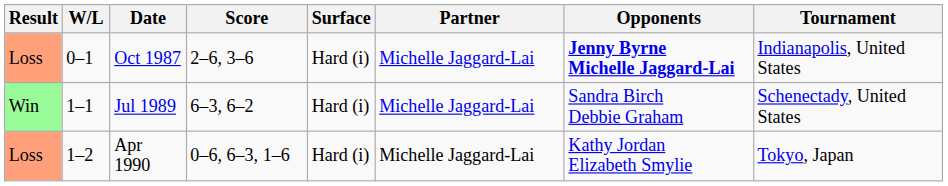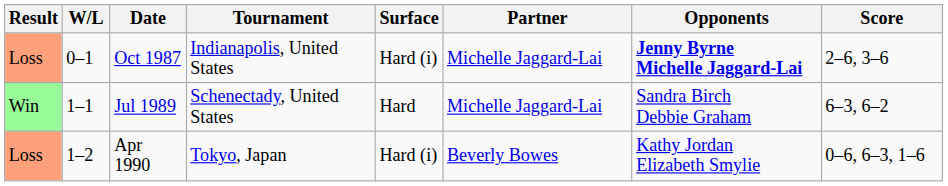columns swapped: Tournament <-> Score
Jul 1989 | Surface: Hard (i) -> Hard
Apr 1990 | Partner: Michelle Jaggard-Lai -> Beverly Bowes
